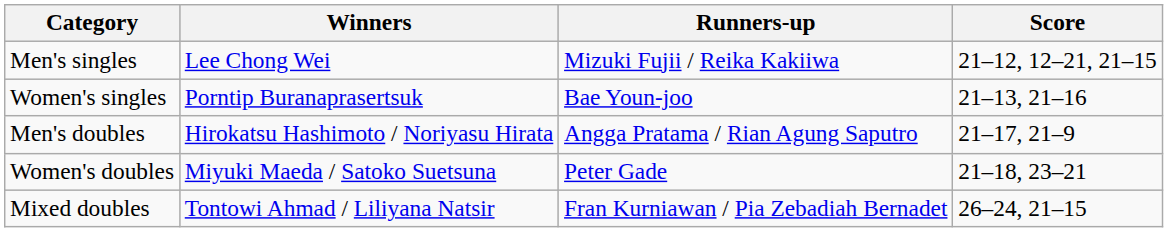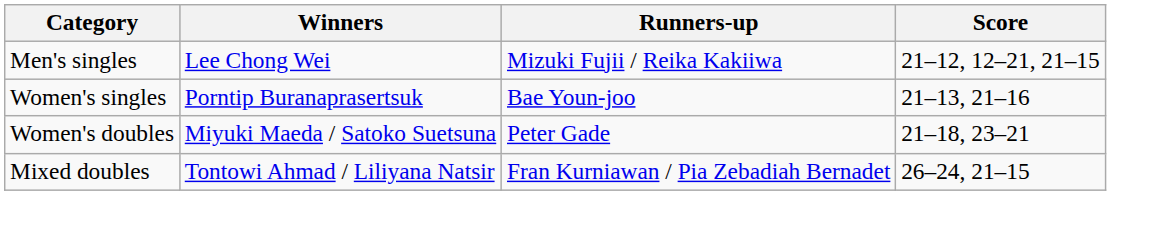- row: Men's doubles | Hirokatsu Hashimoto / Noriyasu Hirata | Angga Pratama / Rian Agung Saputro | 21–17, 21–9
